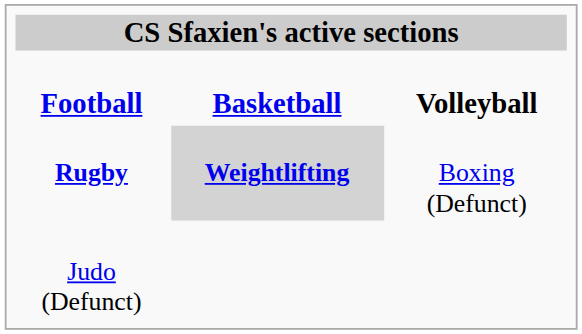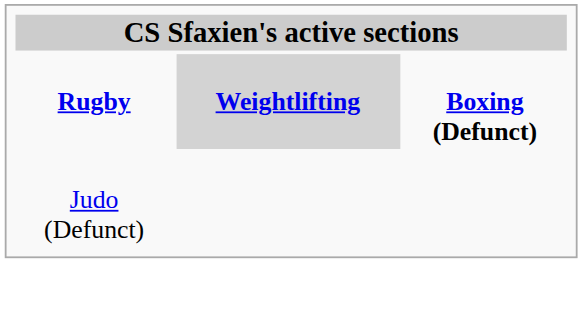- row: Football | Basketball | Volleyball
Rugby | column 3: normal -> bold
